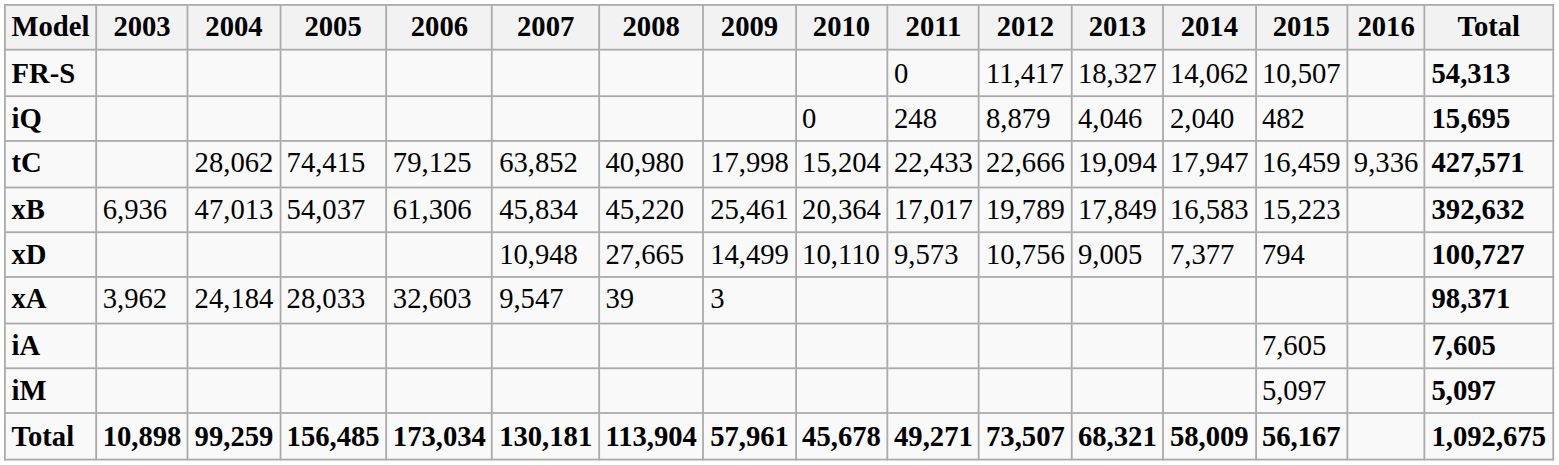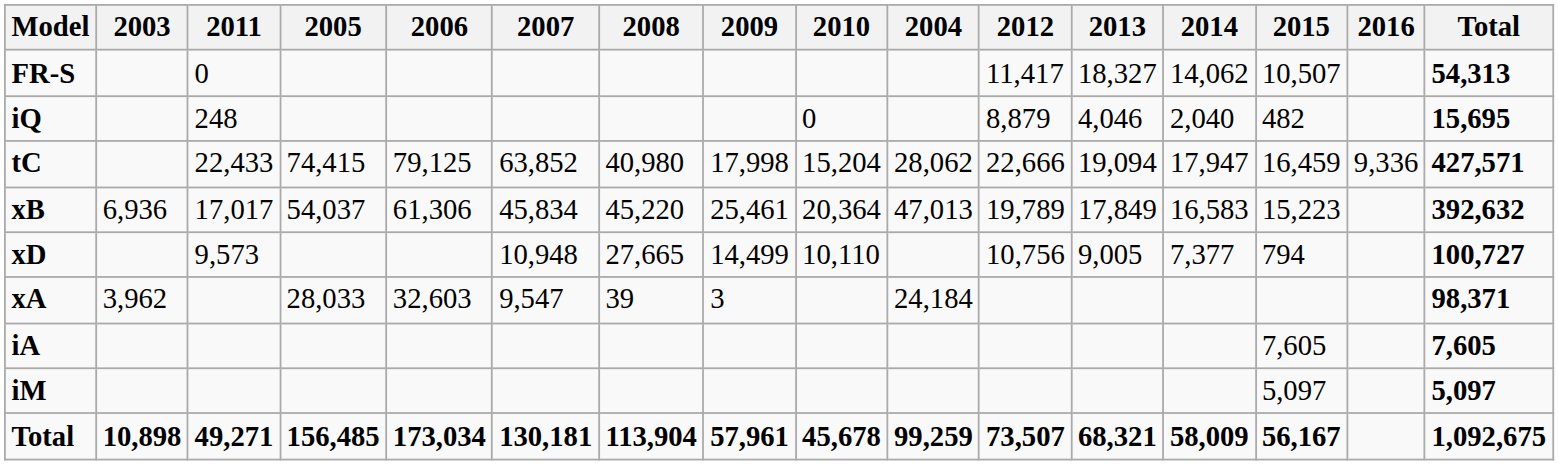columns swapped: 2004 <-> 2011
